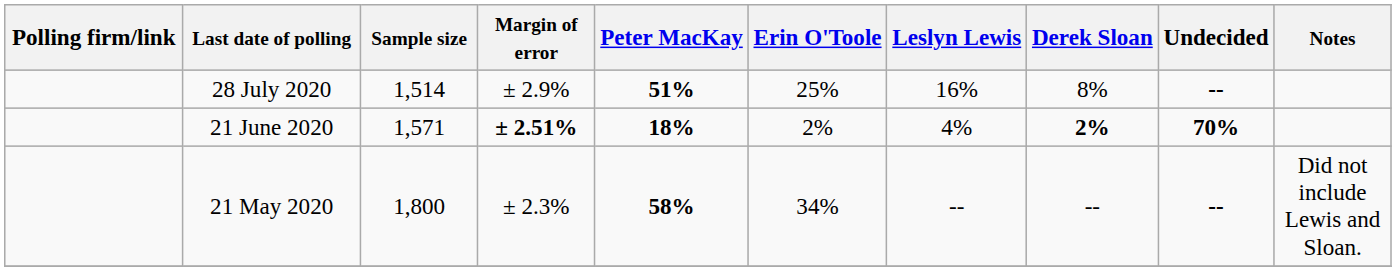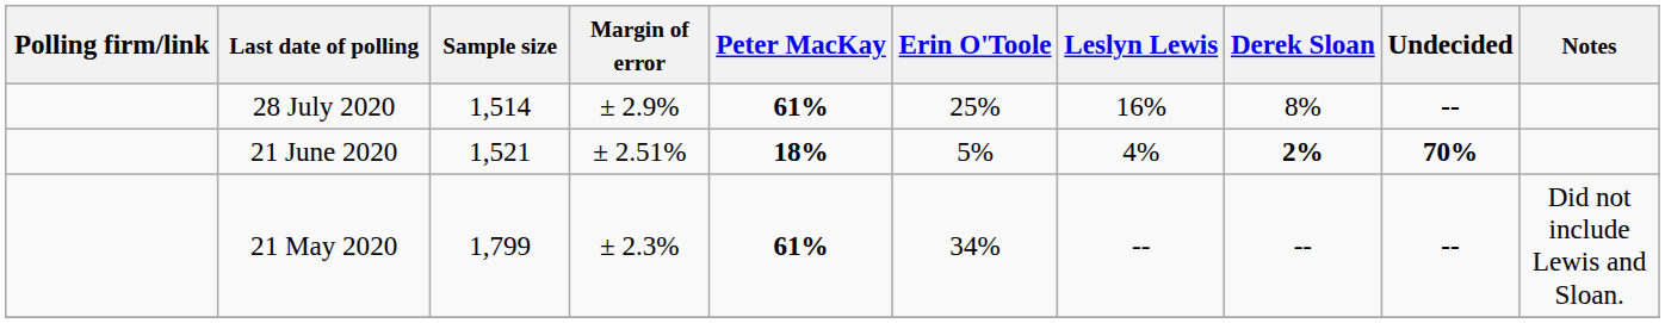28 July 2020 | Peter MacKay: 51% -> 61%
21 June 2020 | Sample size: 1,571 -> 1,521
21 June 2020 | Margin of error: bold -> normal
21 June 2020 | Erin O'Toole: 2% -> 5%
21 May 2020 | Sample size: 1,800 -> 1,799
21 May 2020 | Peter MacKay: 58% -> 61%
